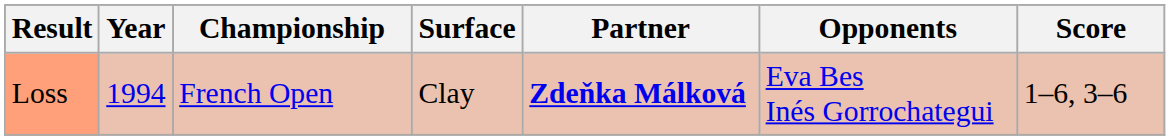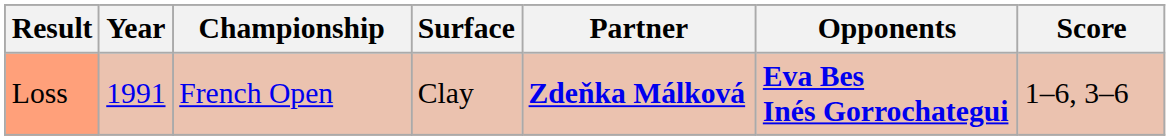Loss | Year: 1994 -> 1991
Loss | Opponents: normal -> bold
